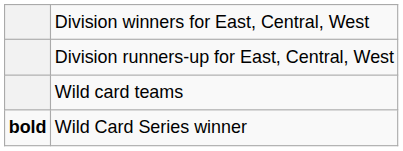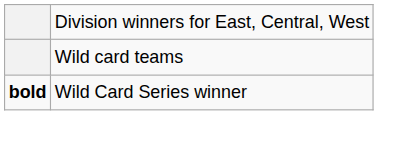- row: Division runners-up for East, Central, West
